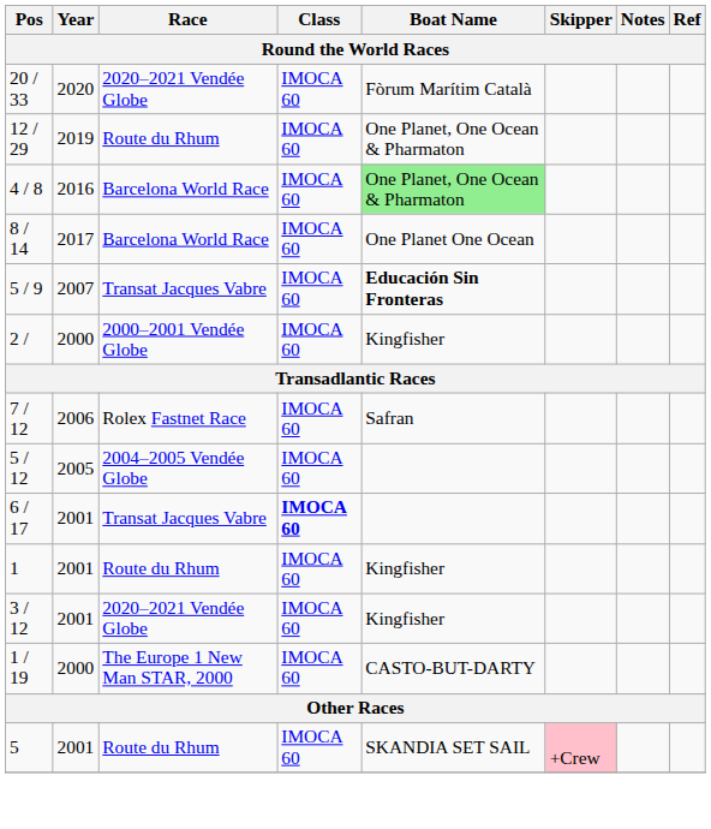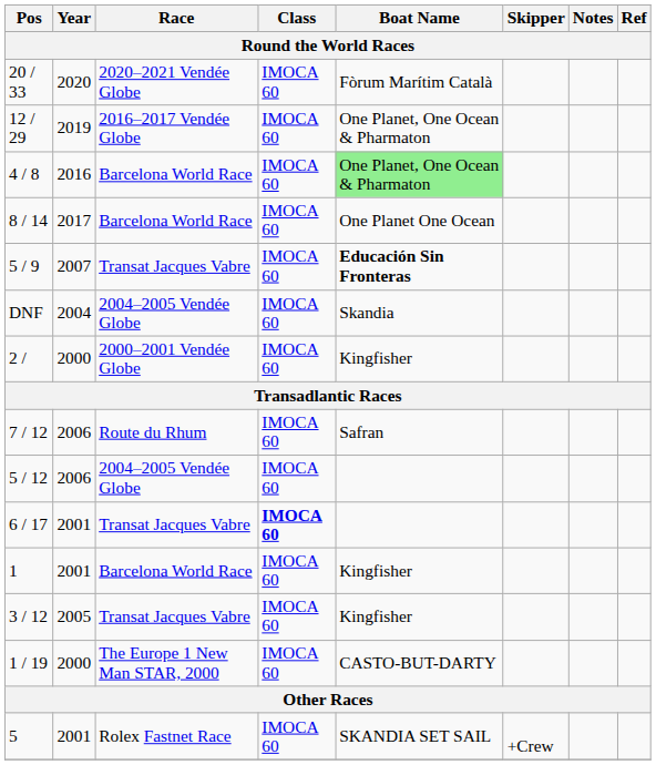12 / 29 | Race: Route du Rhum -> 2016–2017 Vendée Globe
+ row: DNF | 2004 | 2004–2005 Vendée Globe | IMOCA 60 | Skandia
7 / 12 | Race: Rolex Fastnet Race -> Route du Rhum
5 / 12 | Year: 2005 -> 2006
1 | Race: Route du Rhum -> Barcelona World Race
3 / 12 | Year: 2001 -> 2005
3 / 12 | Race: 2020–2021 Vendée Globe -> Transat Jacques Vabre
5 | Race: Route du Rhum -> Rolex Fastnet Race
5 | Skipper: pink background -> no background
